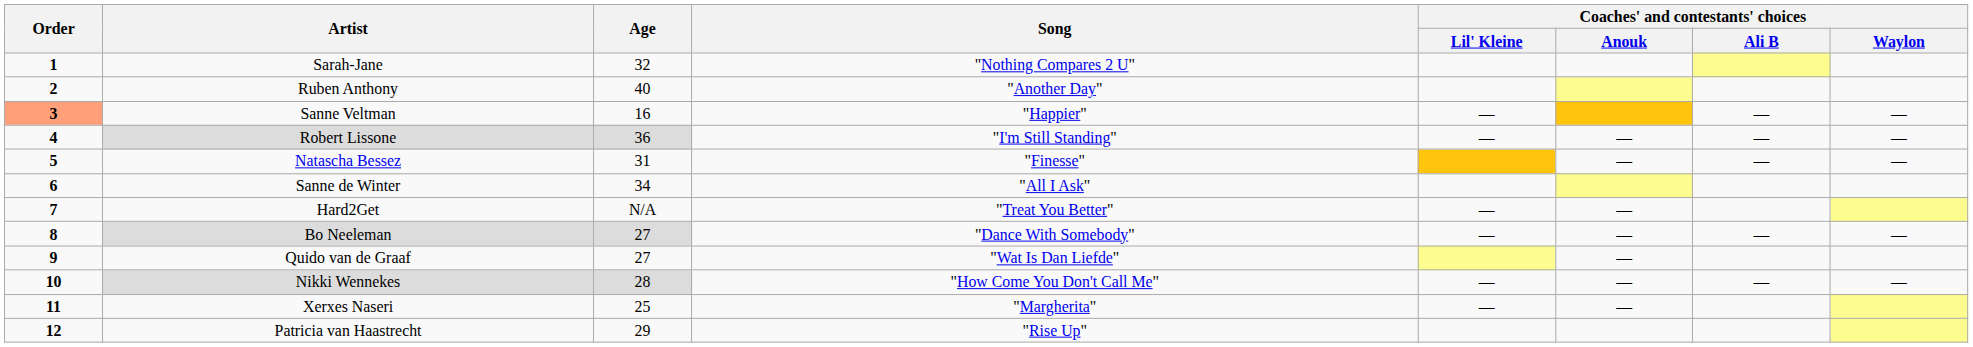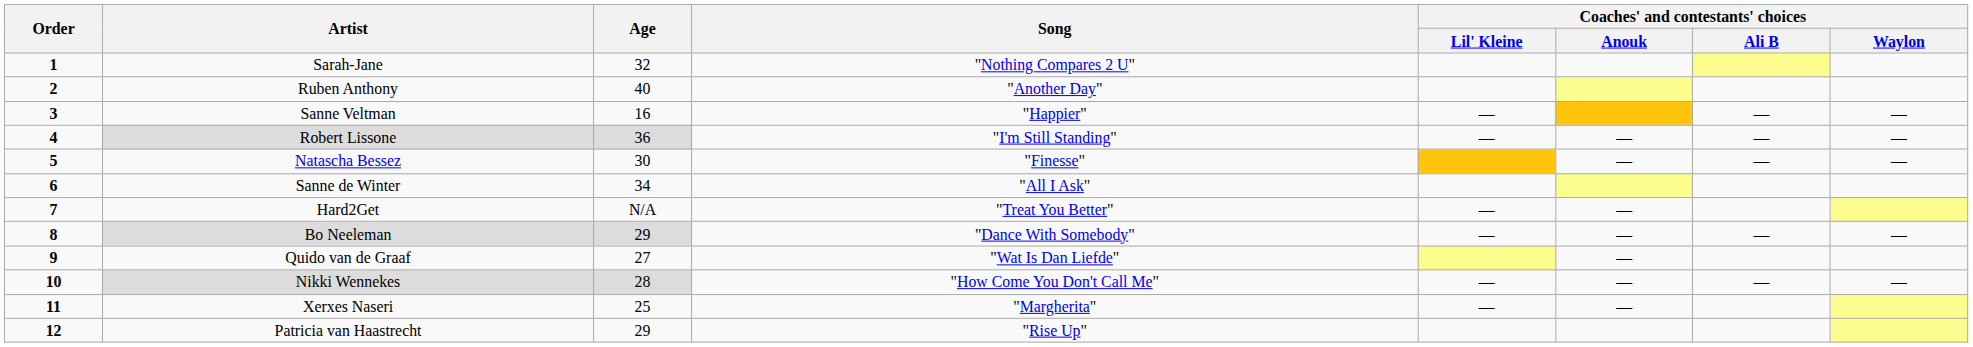Sanne Veltman | Order: lightsalmon background -> no background
Natascha Bessez | Age: 31 -> 30
Bo Neeleman | Age: 27 -> 29
